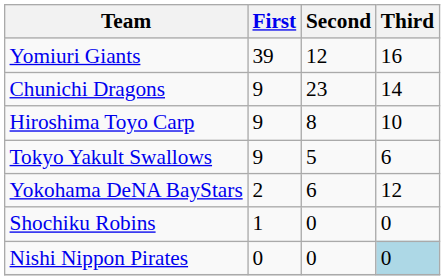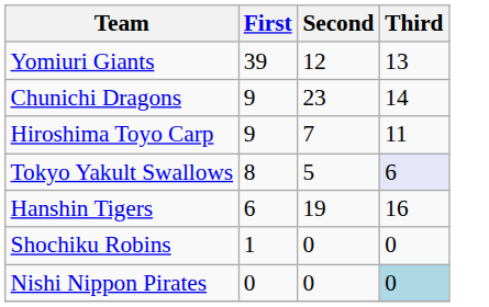Yomiuri Giants | Third: 16 -> 13
Hiroshima Toyo Carp | Second: 8 -> 7
Hiroshima Toyo Carp | Third: 10 -> 11
Tokyo Yakult Swallows | First: 9 -> 8
Tokyo Yakult Swallows | Third: no background -> lavender background
+ row: Hanshin Tigers | 6 | 19 | 16
- row: Yokohama DeNA BayStars | 2 | 6 | 12
